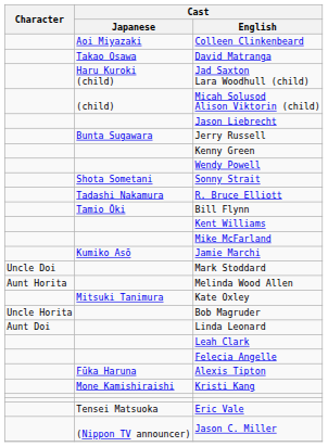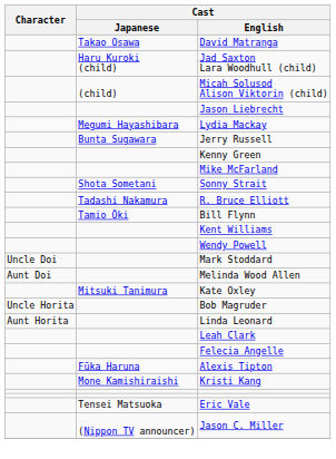- row: Aoi Miyazaki | Colleen Clinkenbeard
+ row: Megumi Hayashibara | Lydia Mackay
rows swapped: Wendy Powell <-> Mike McFarland
- row: Kumiko Asō | Jamie Marchi
Melinda Wood Allen | Character: Aunt Horita -> Aunt Doi
Linda Leonard | Character: Aunt Doi -> Aunt Horita
